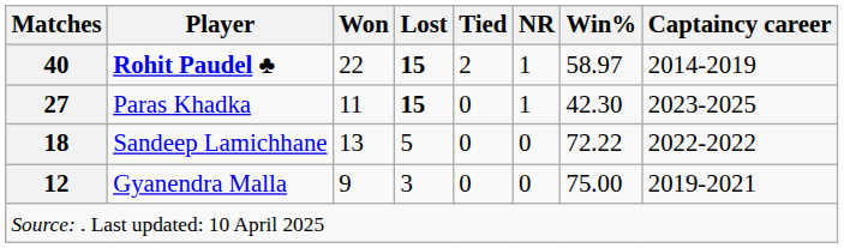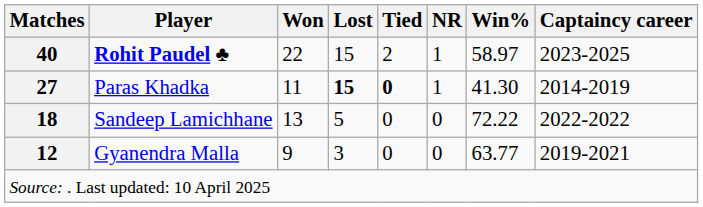Rohit Paudel ♣ | Lost: bold -> normal
Rohit Paudel ♣ | Captaincy career: 2014-2019 -> 2023-2025
Paras Khadka | Tied: normal -> bold
Paras Khadka | Win%: 42.30 -> 41.30
Paras Khadka | Captaincy career: 2023-2025 -> 2014-2019
Gyanendra Malla | Win%: 75.00 -> 63.77
